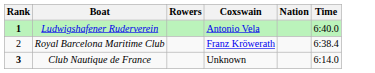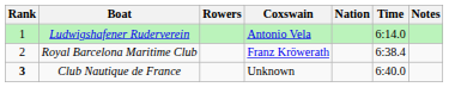+ column: Notes
Ludwigshafener Ruderverein | Rank: bold -> normal
Ludwigshafener Ruderverein | Time: 6:40.0 -> 6:14.0
Club Nautique de France | Time: 6:14.0 -> 6:40.0
